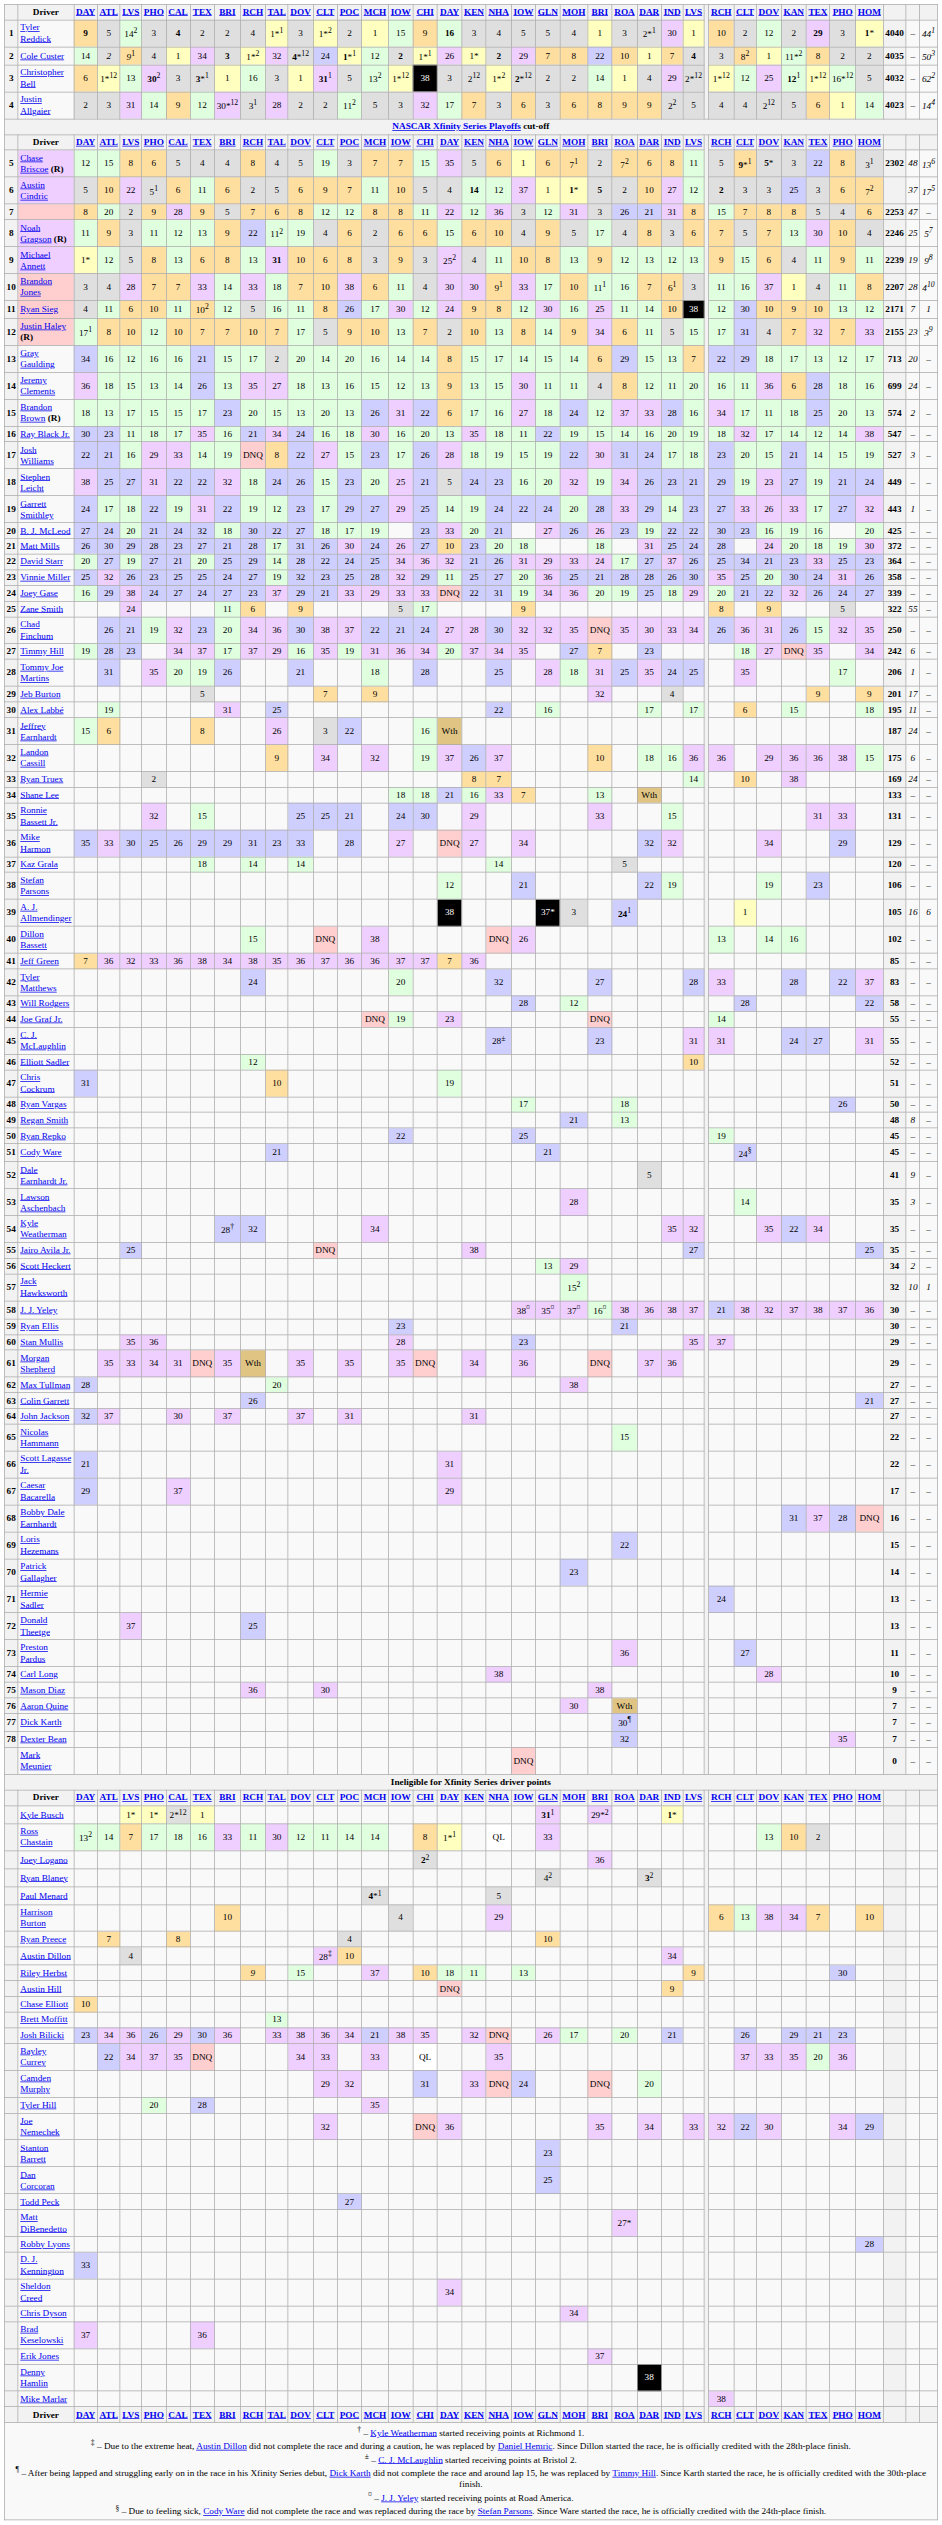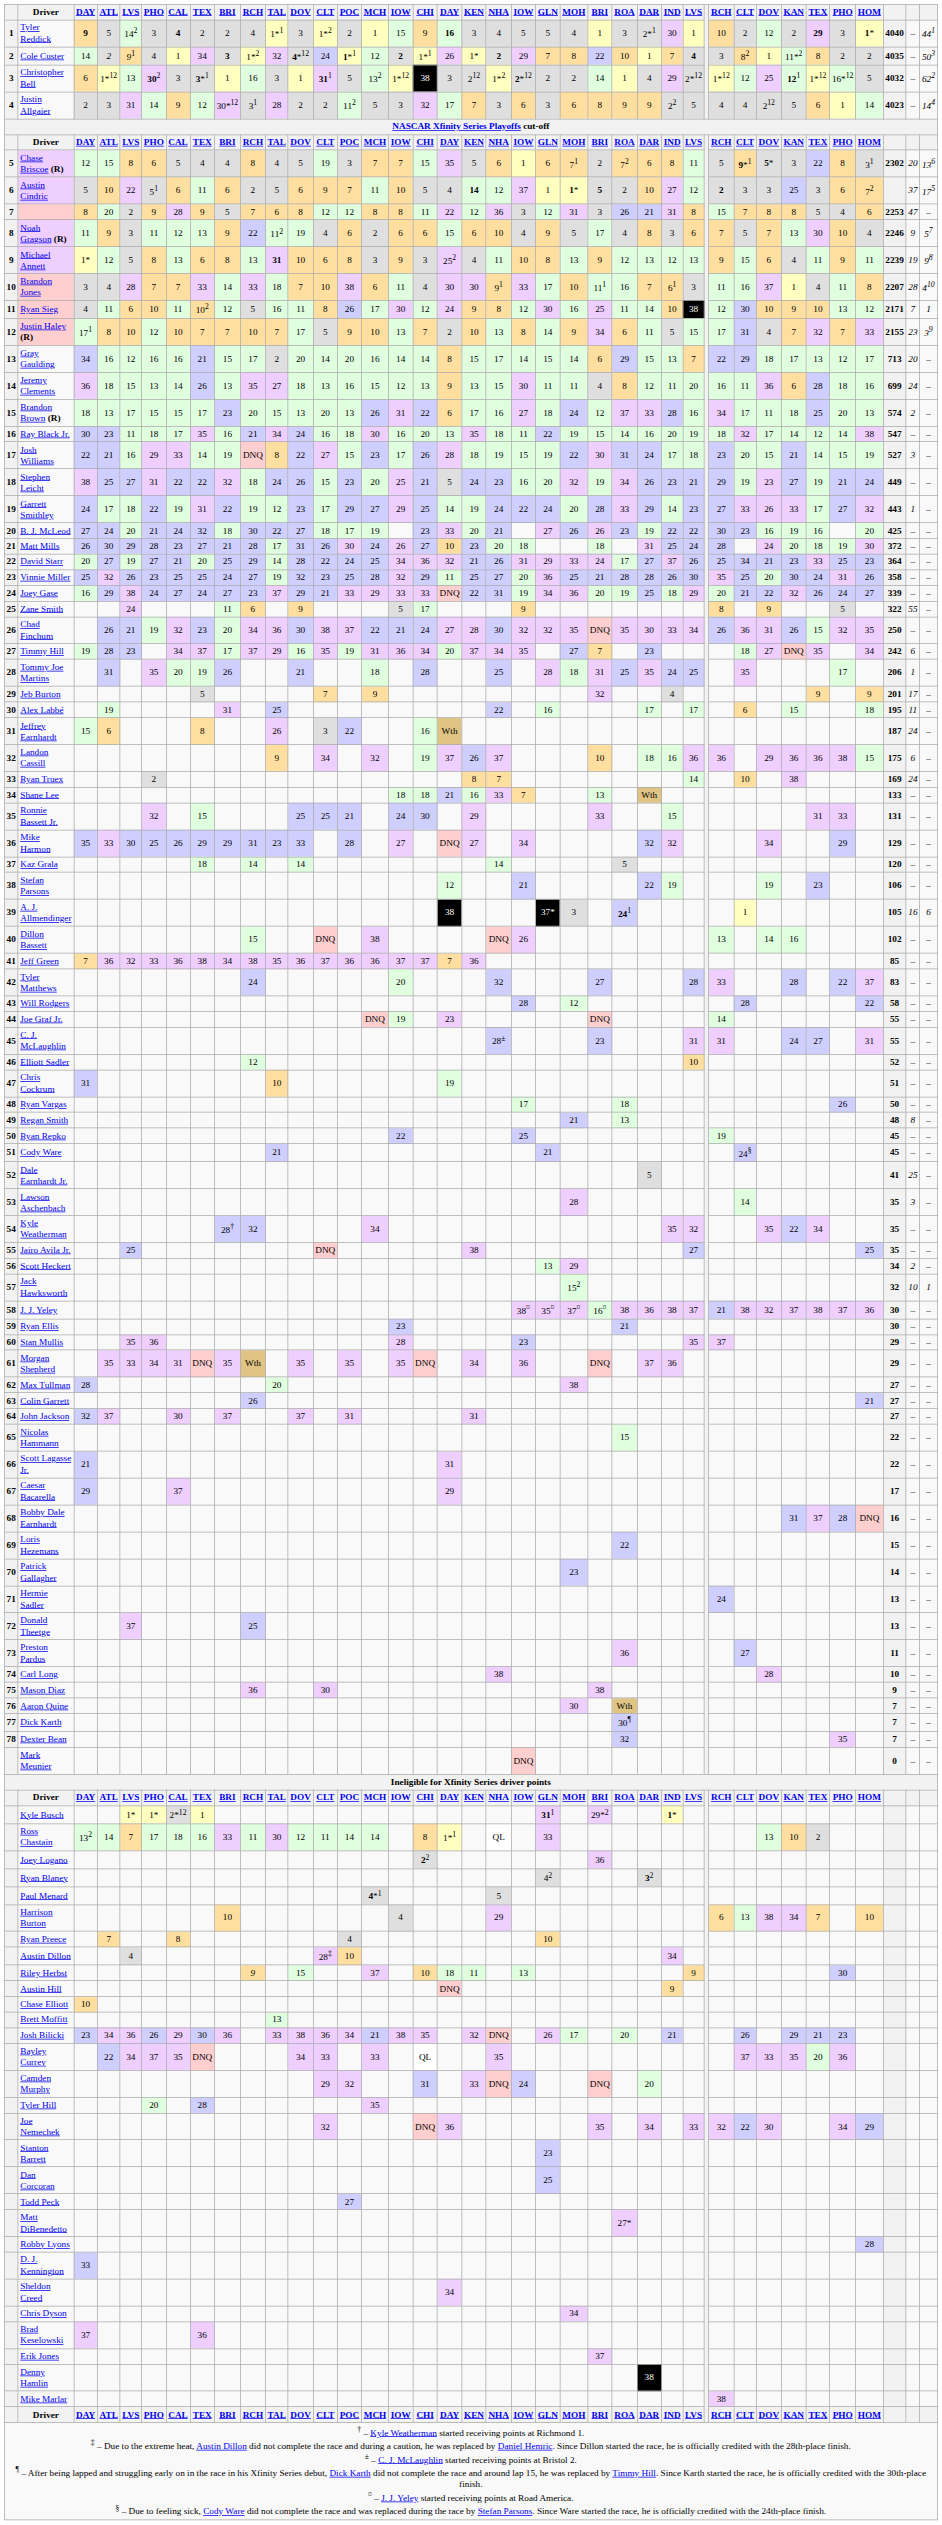Chase Briscoe (R) | column 38: 48 -> 20
Noah Gragson (R) | column 38: 25 -> 9
Dale Earnhardt Jr. | column 38: 9 -> 25
